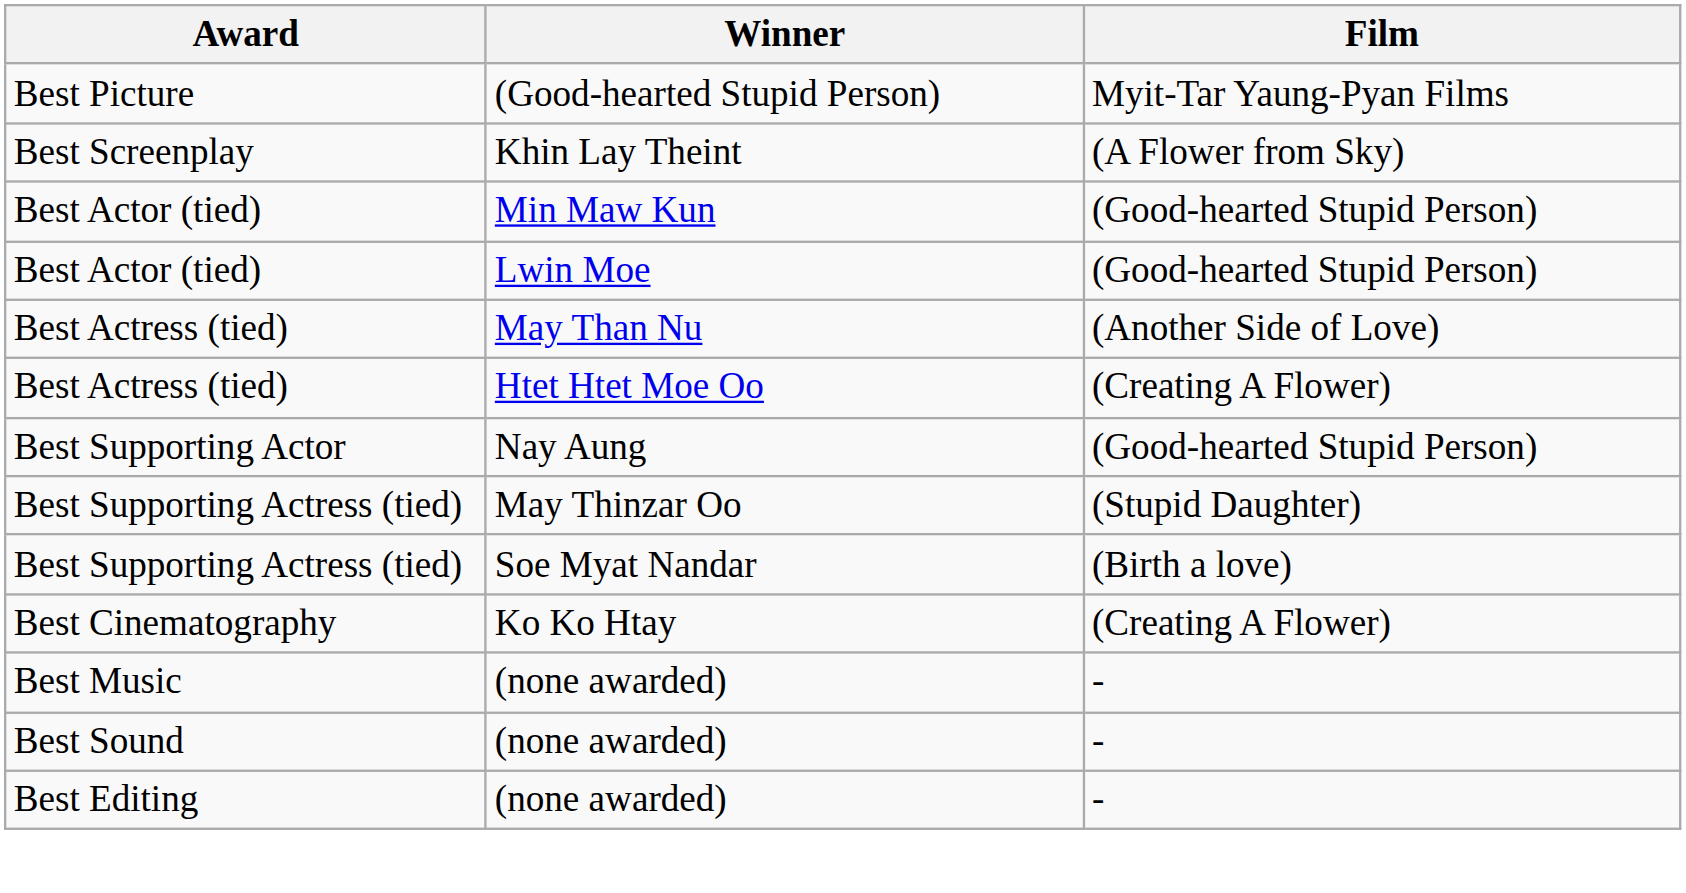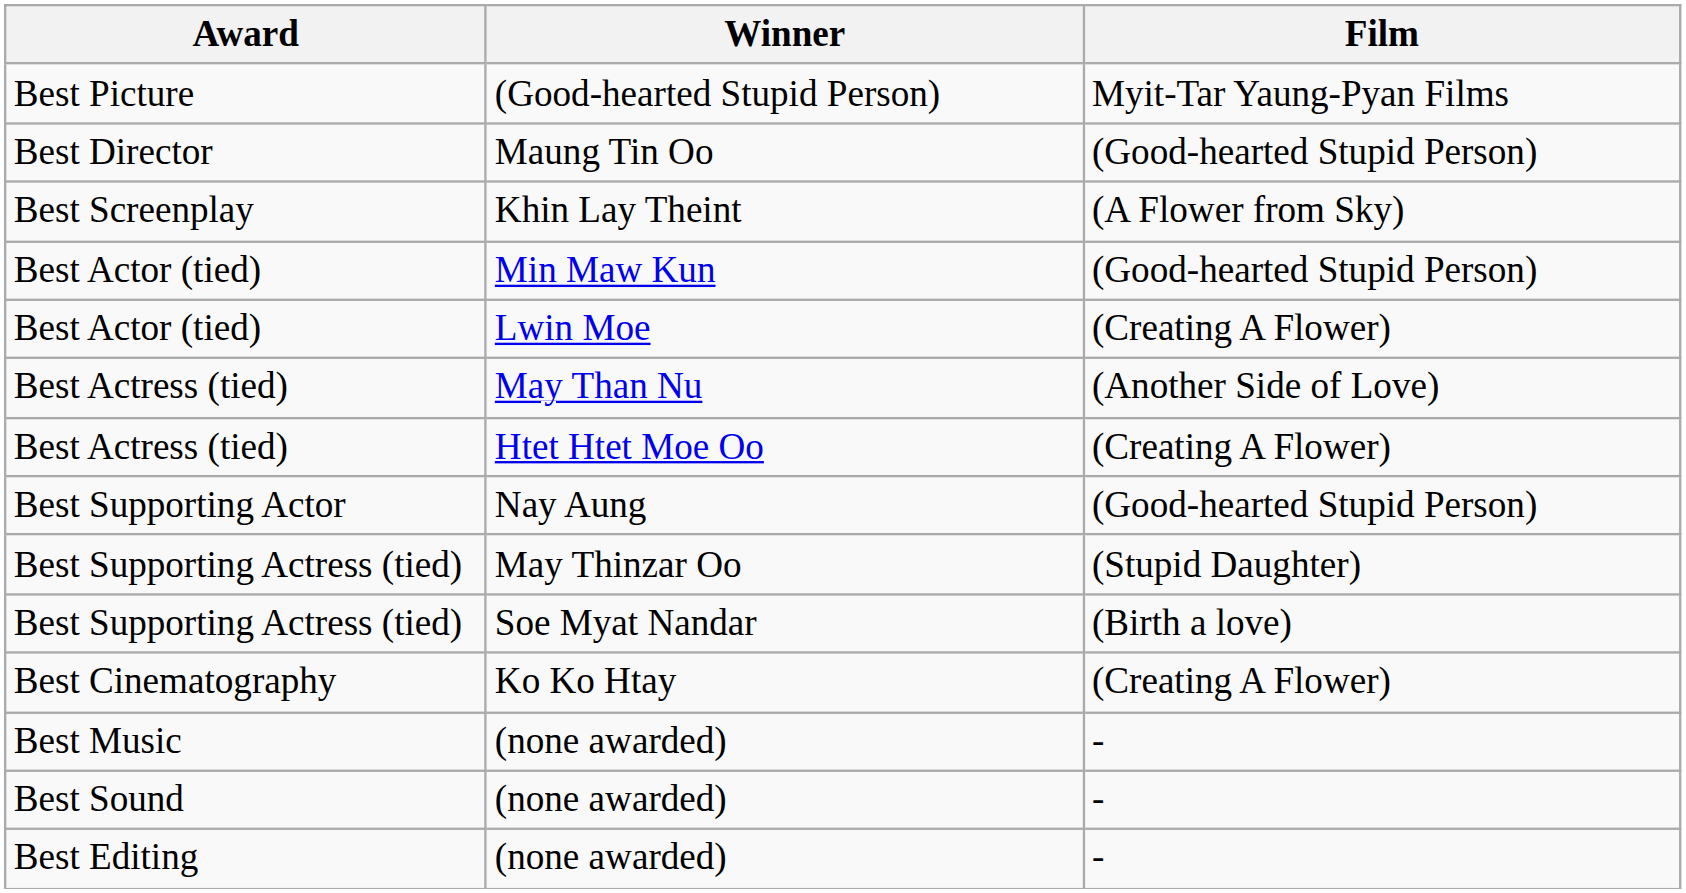+ row: Best Director | Maung Tin Oo | (Good-hearted Stupid Person)
Lwin Moe | Film: (Good-hearted Stupid Person) -> (Creating A Flower)
